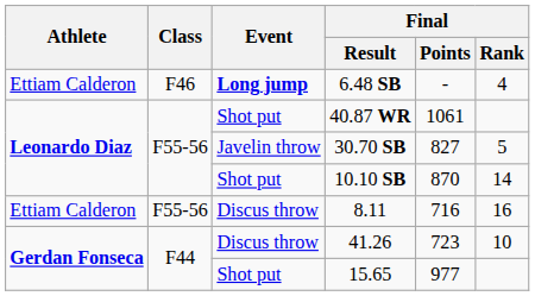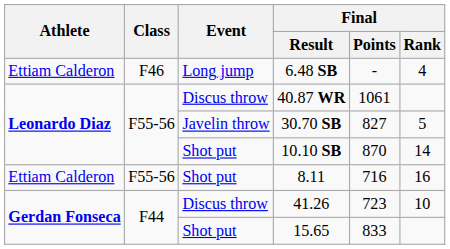6.48 SB | Event: bold -> normal
40.87 WR | Event: Shot put -> Discus throw
8.11 | Event: Discus throw -> Shot put
15.65 | Final / Points: 977 -> 833
